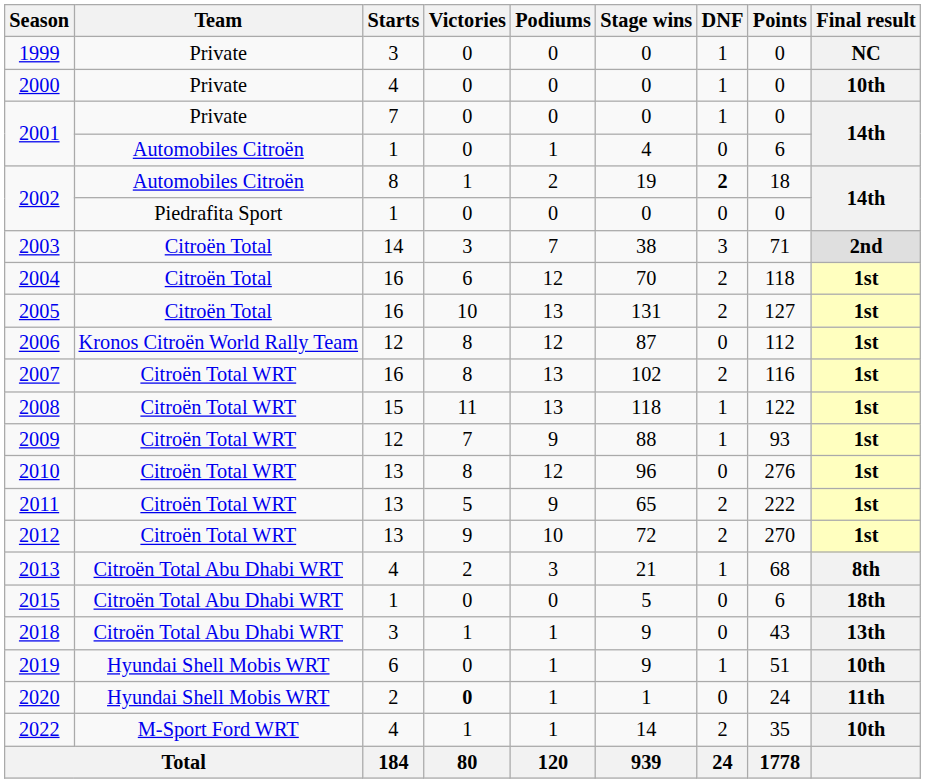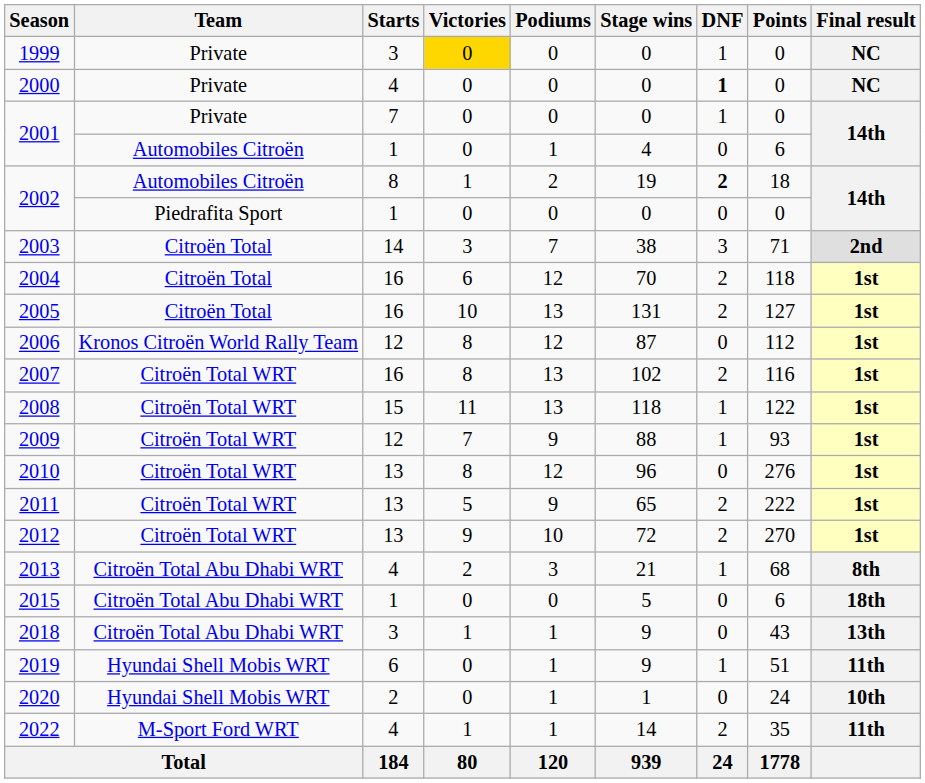1999 | Victories: no background -> gold background
2000 | DNF: normal -> bold
2000 | Final result: 10th -> NC
2019 | Final result: 10th -> 11th
2020 | Victories: bold -> normal
2020 | Final result: 11th -> 10th
2022 | Final result: 10th -> 11th
